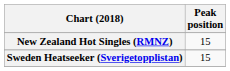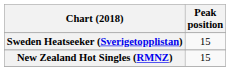rows swapped: New Zealand Hot Singles (RMNZ) <-> Sweden Heatseeker (Sverigetopplistan)
